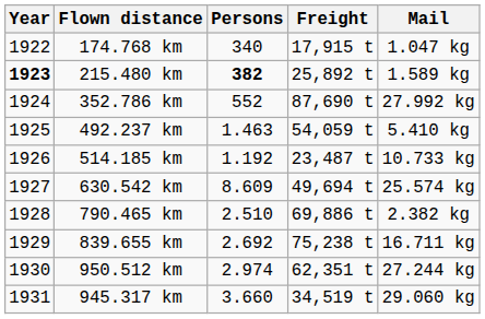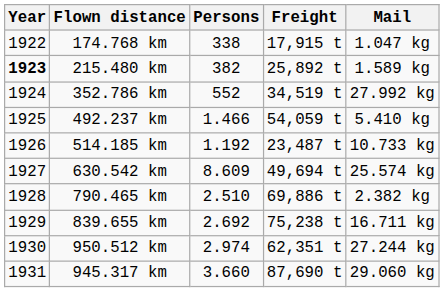174.768 km | Persons: 340 -> 338
215.480 km | Persons: bold -> normal
352.786 km | Freight: 87,690 t -> 34,519 t
492.237 km | Persons: 1.463 -> 1.466
945.317 km | Freight: 34,519 t -> 87,690 t
